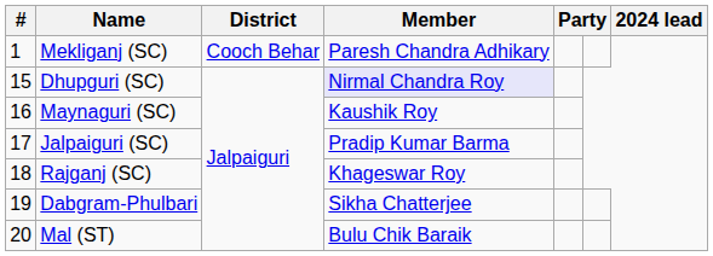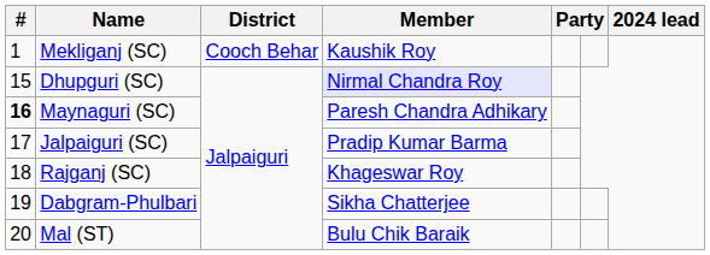Mekliganj (SC) | Member: Paresh Chandra Adhikary -> Kaushik Roy
Maynaguri (SC) | #: normal -> bold
Maynaguri (SC) | Member: Kaushik Roy -> Paresh Chandra Adhikary
